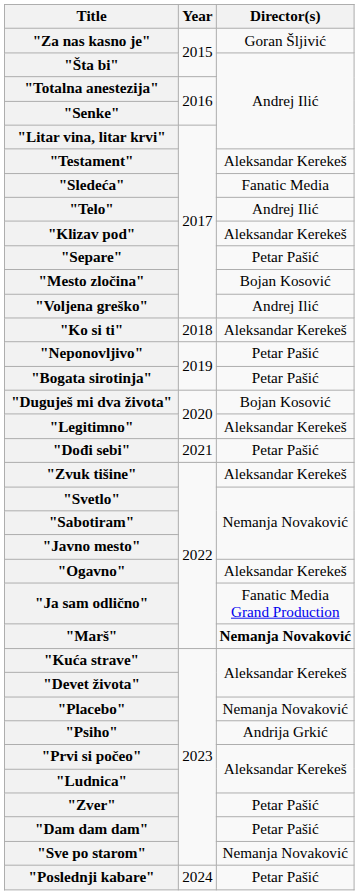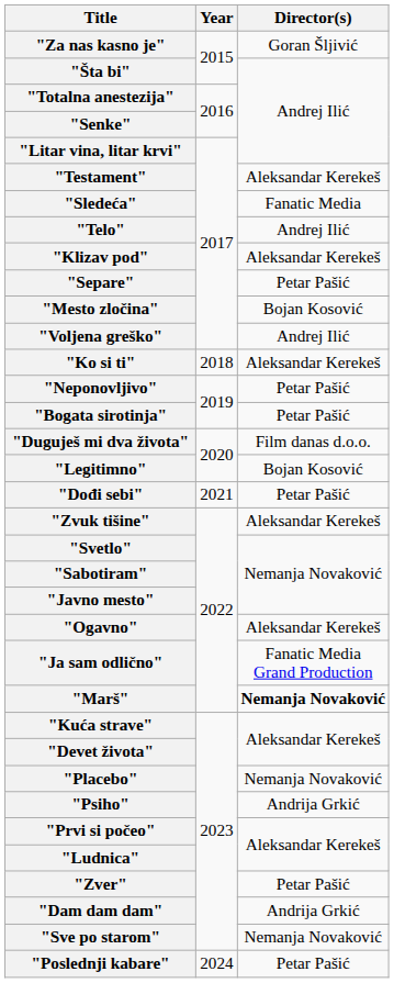"Duguješ mi dva života" | Director(s): Bojan Kosović -> Film danas d.o.o.
"Legitimno" | Director(s): Aleksandar Kerekeš -> Bojan Kosović
"Dam dam dam" | Director(s): Petar Pašić -> Andrija Grkić
